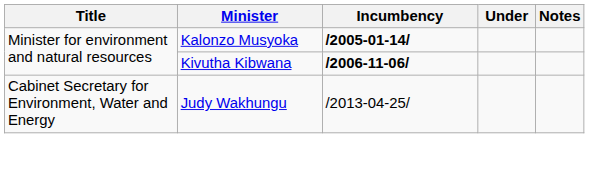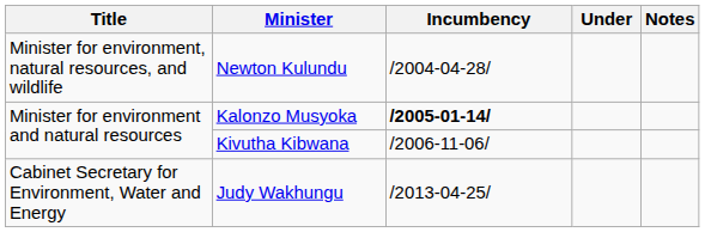+ row: Minister for environment, natural resources, and wildlife | Newton Kulundu | /2004-04-28/
Kivutha Kibwana | Incumbency: bold -> normal
